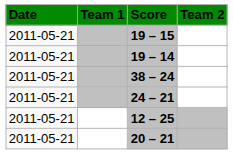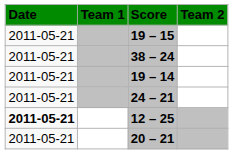rows swapped: 19 – 14 <-> 38 – 24
12 – 25 | Date: normal -> bold
